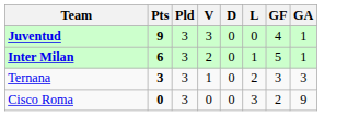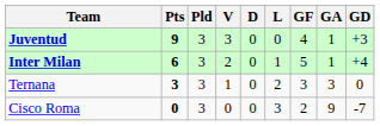+ column: GD | +3 | +4 | 0 | -7
